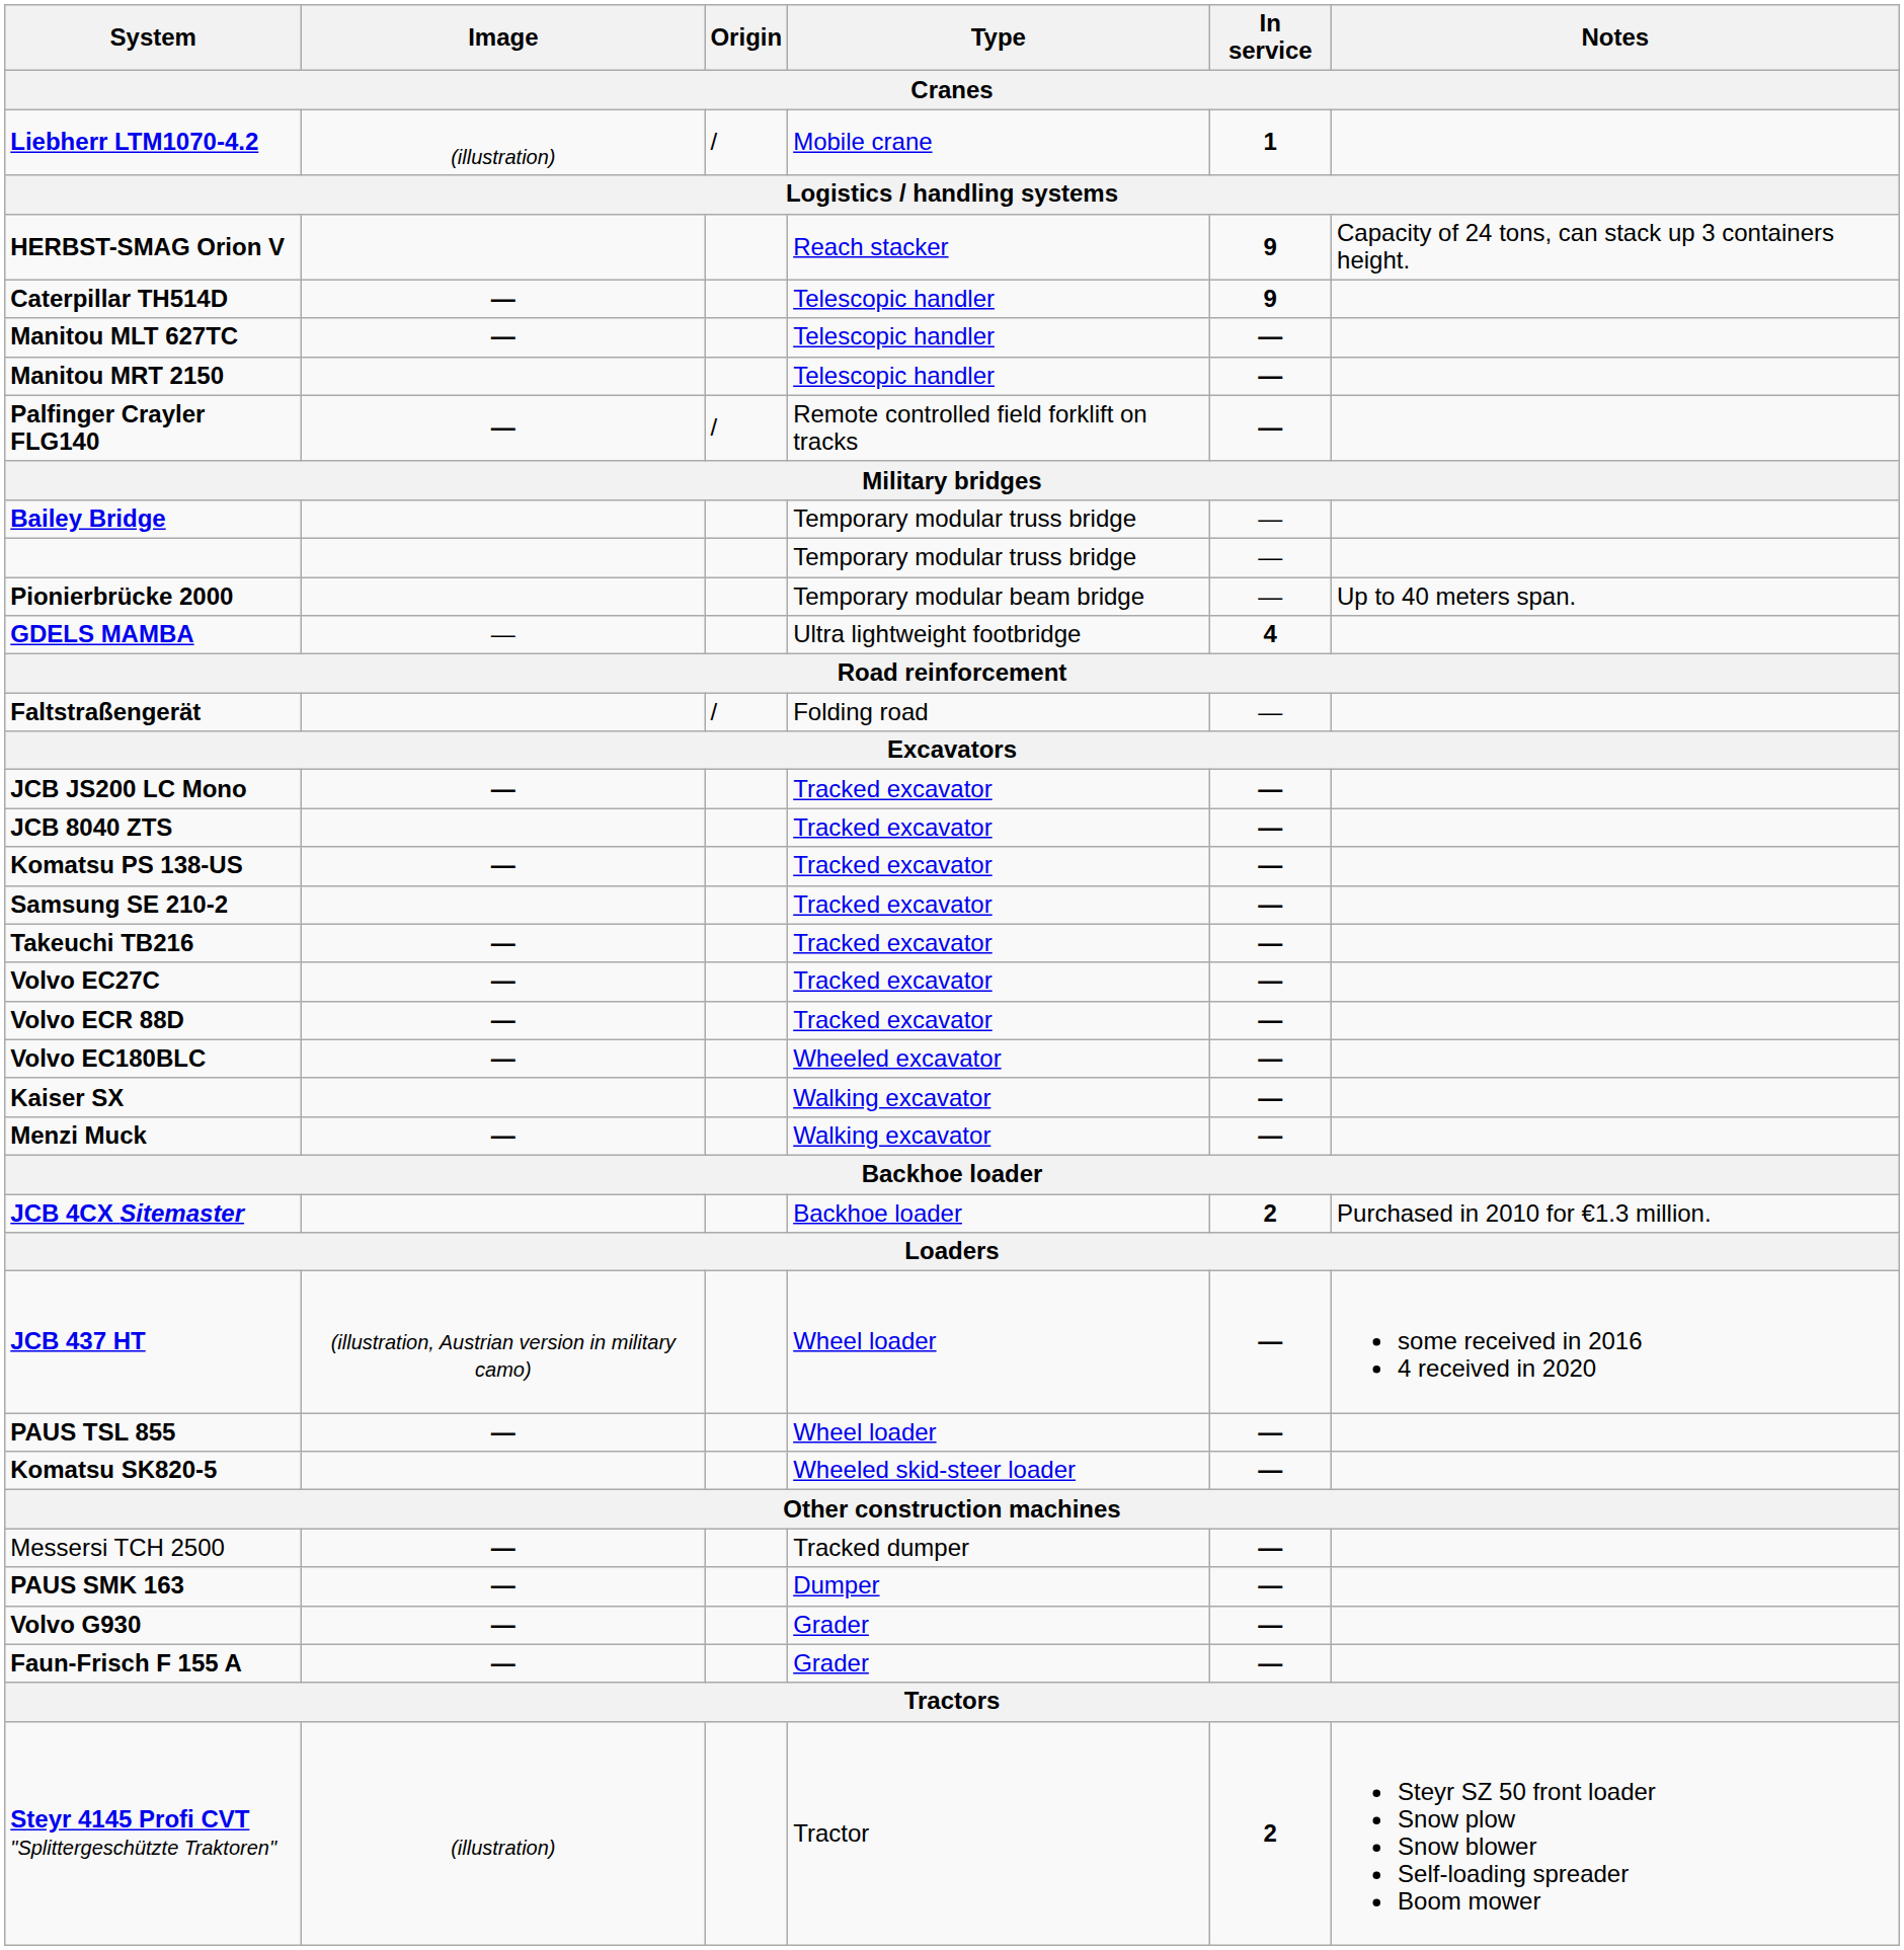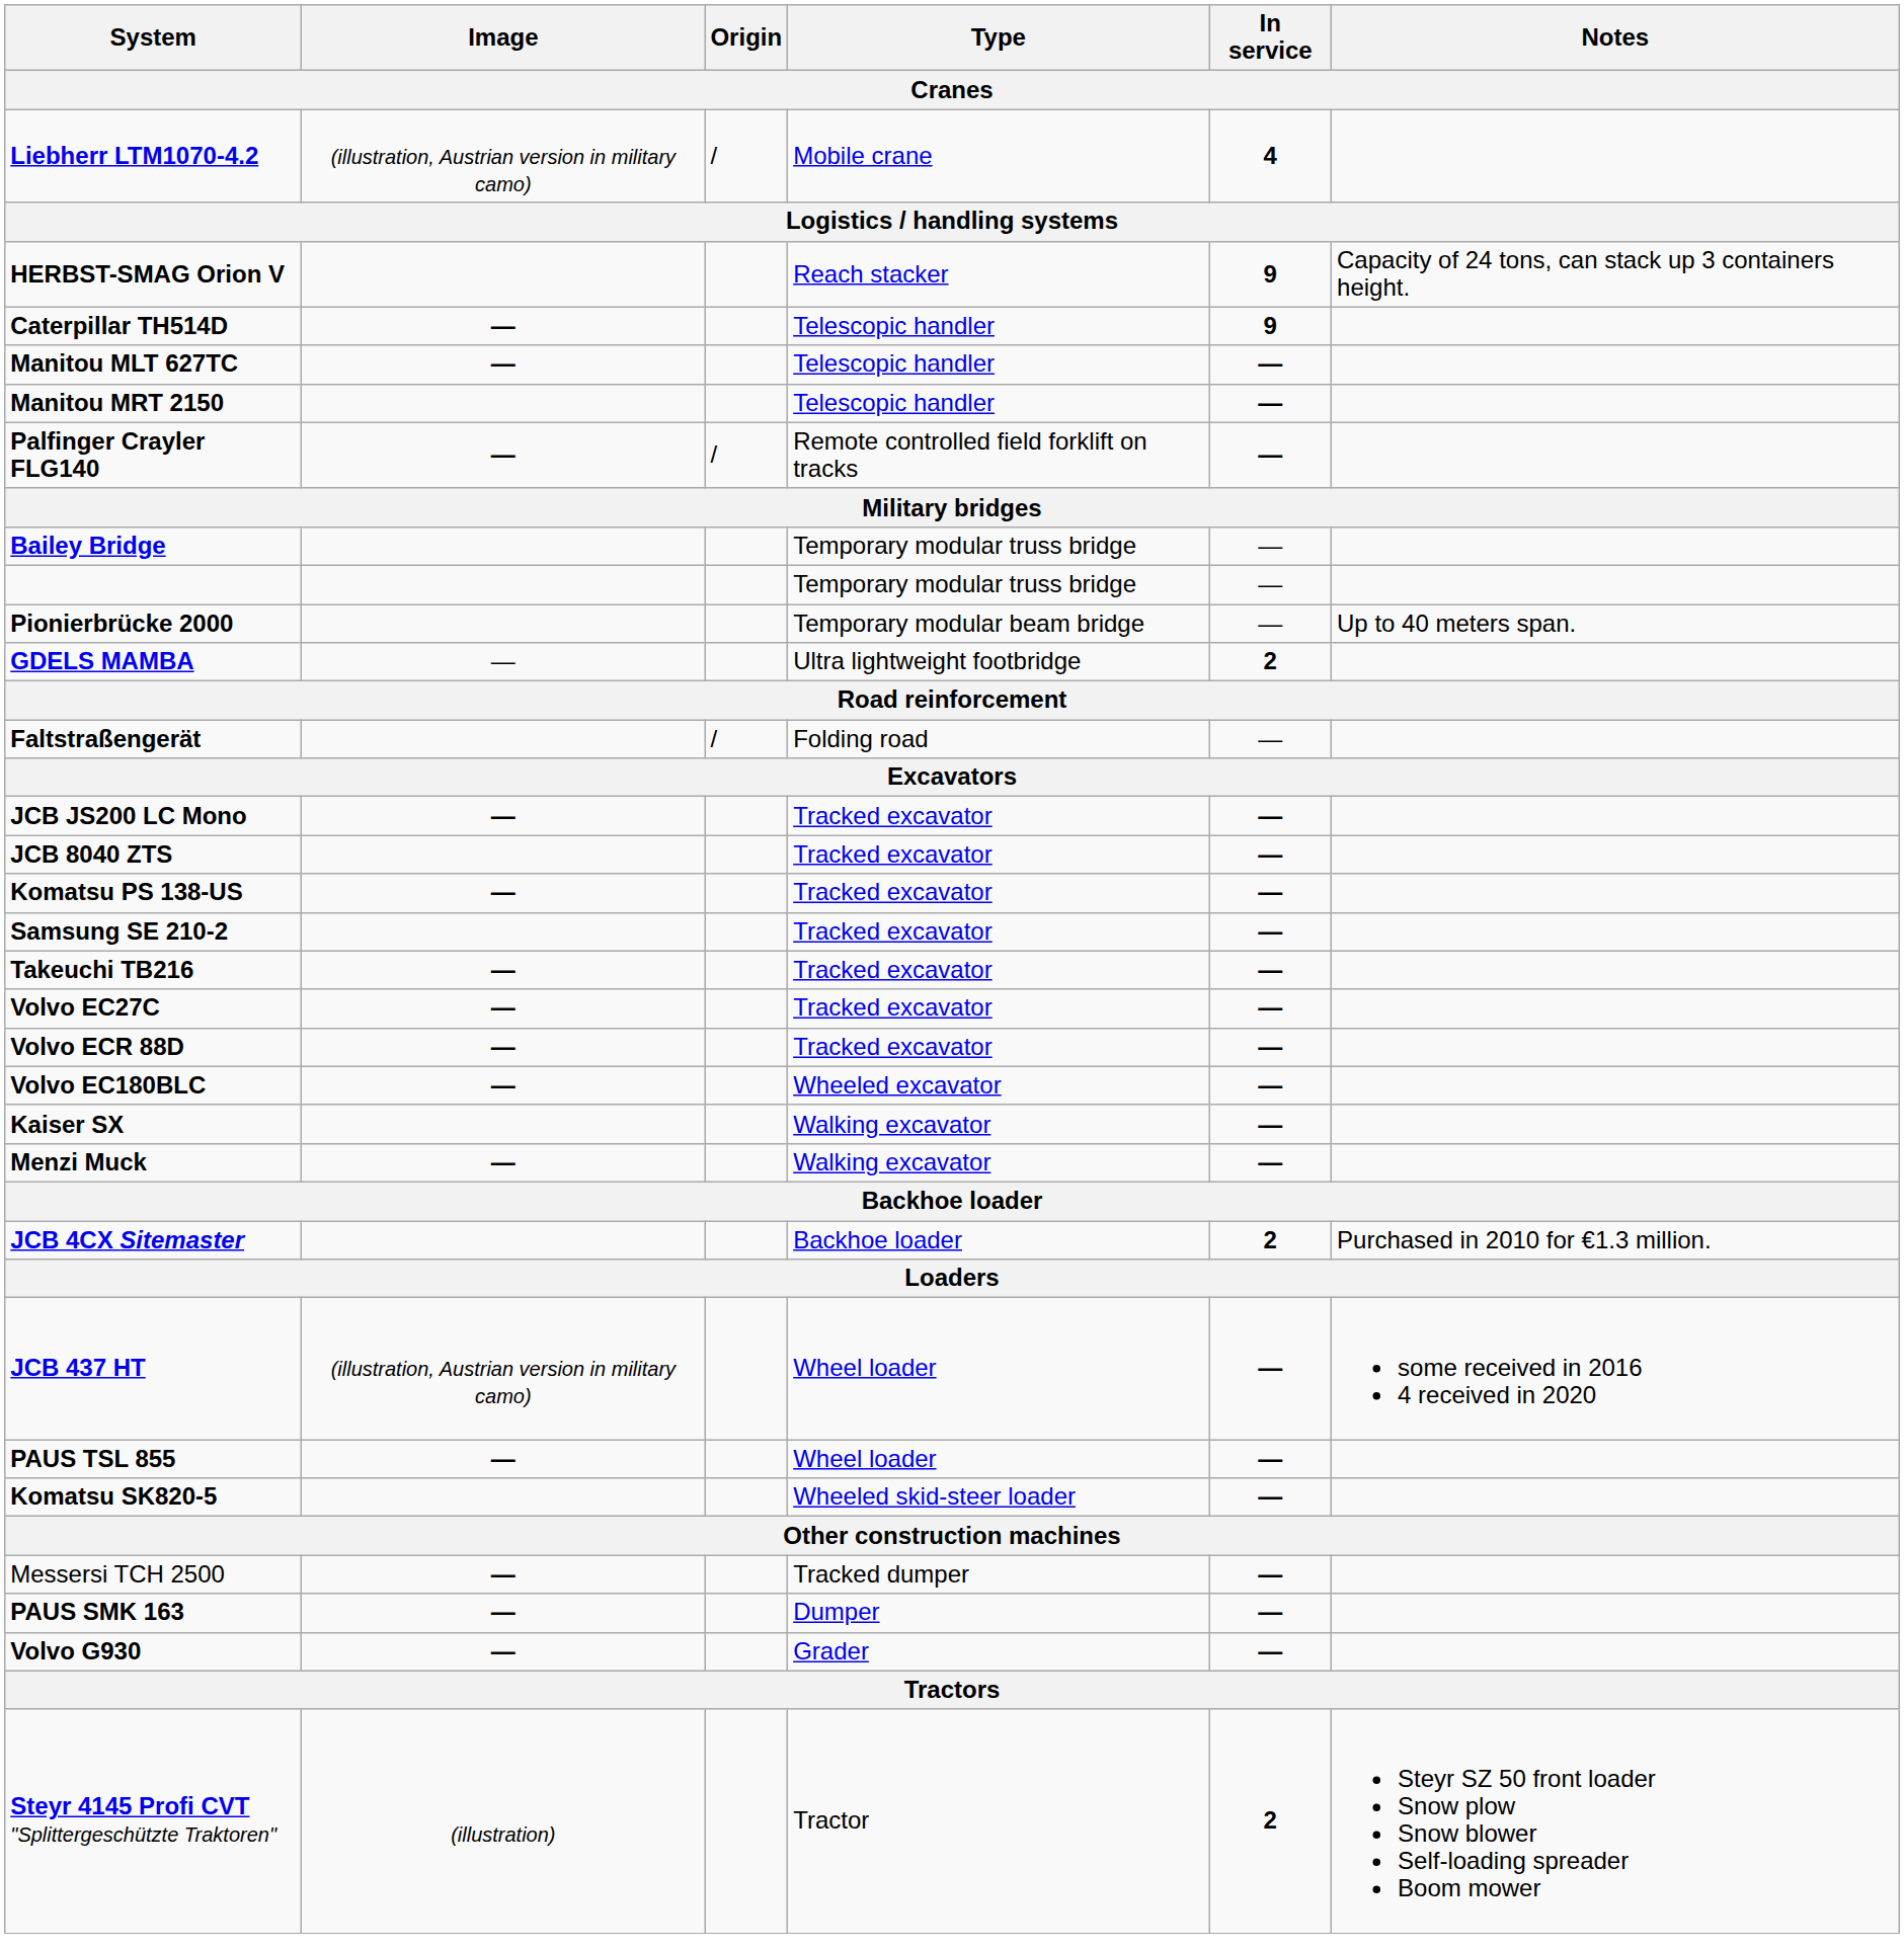Liebherr LTM1070-4.2 | Image: (illustration) -> (illustration, Austrian version in military camo)
Liebherr LTM1070-4.2 | In service: 1 -> 4
GDELS MAMBA | In service: 4 -> 2
- row: Faun-Frisch F 155 A | — | Grader | —
